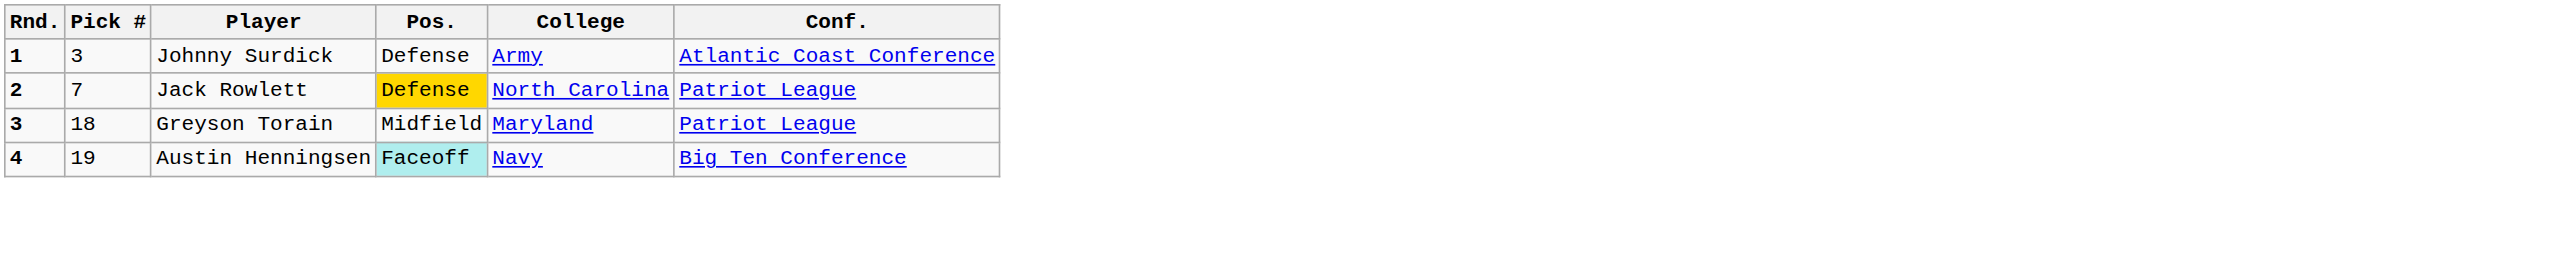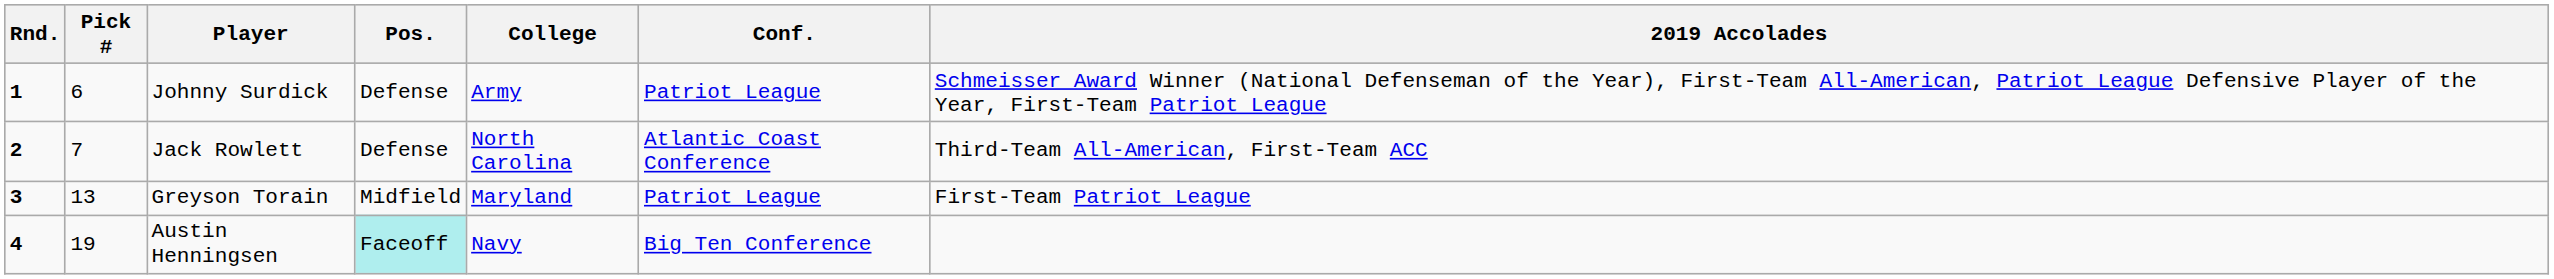+ column: 2019 Accolades | Schmeisser Award Winner (National Defenseman of the Year), First-Team All-American, Patriot League Defensive Player of the Year, First-Team Patriot League | Third-Team All-American, First-Team ACC | First-Team Patriot League
Johnny Surdick | Pick #: 3 -> 6
Johnny Surdick | Conf.: Atlantic Coast Conference -> Patriot League
Jack Rowlett | Pos.: gold background -> no background
Jack Rowlett | Conf.: Patriot League -> Atlantic Coast Conference
Greyson Torain | Pick #: 18 -> 13
